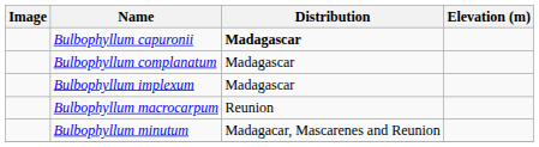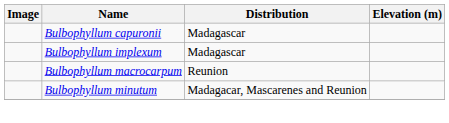Bulbophyllum capuronii | Distribution: bold -> normal
- row: Bulbophyllum complanatum | Madagascar
